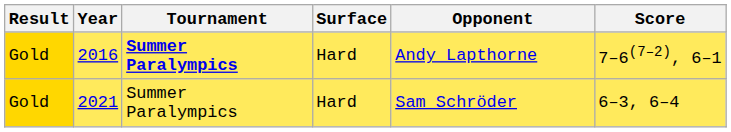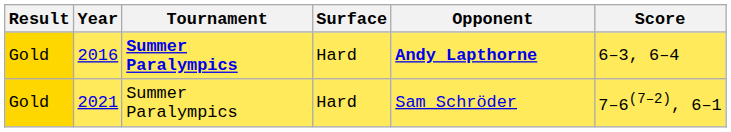2016 | Opponent: normal -> bold
2016 | Score: 7–6(7–2), 6–1 -> 6–3, 6–4
2021 | Score: 6–3, 6–4 -> 7–6(7–2), 6–1
